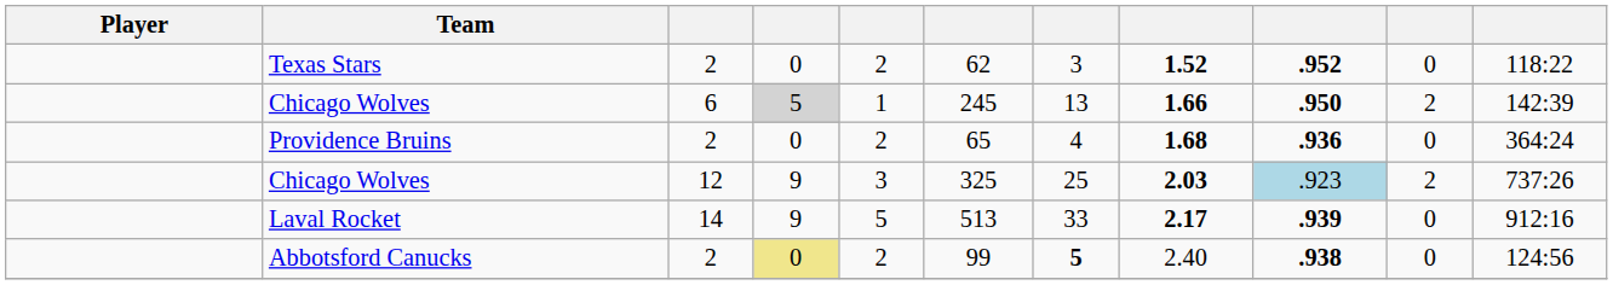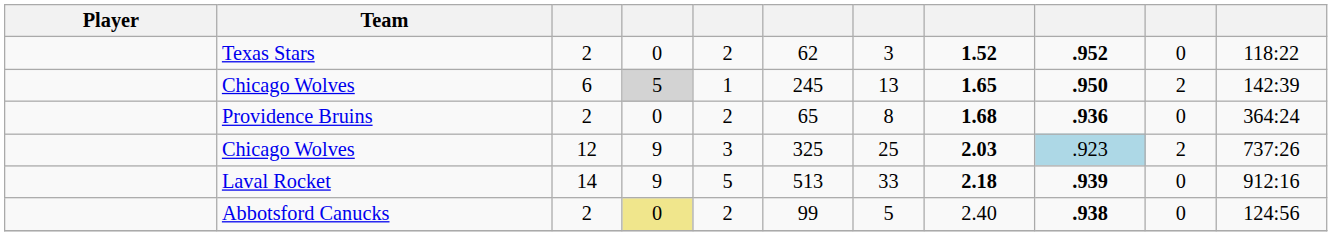Chicago Wolves / 6 | column 8: 1.66 -> 1.65
Providence Bruins | column 7: 4 -> 8
Laval Rocket | column 8: 2.17 -> 2.18
Abbotsford Canucks | column 7: bold -> normal
